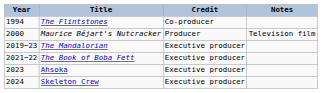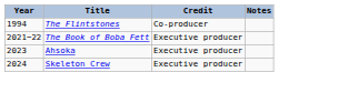- row: 2000 | Maurice Béjart's Nutcracker | Producer | Television film
- row: 2019−23 | The Mandalorian | Executive producer
